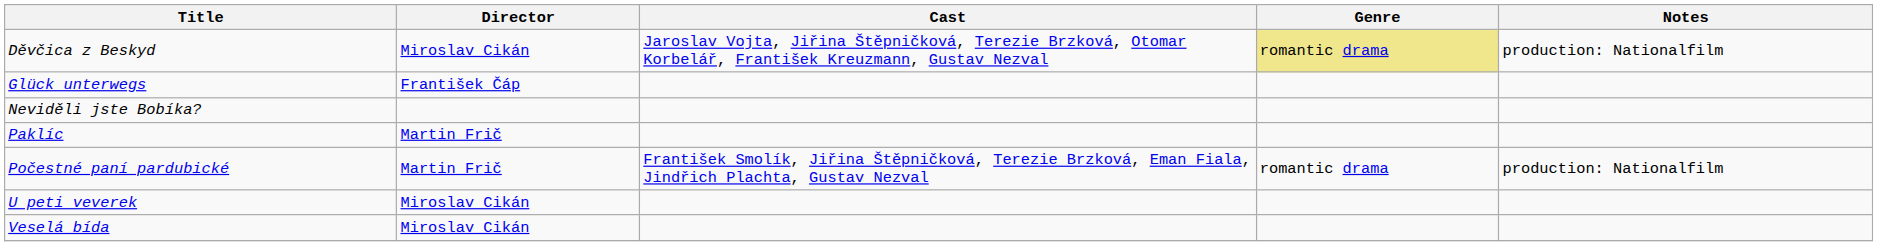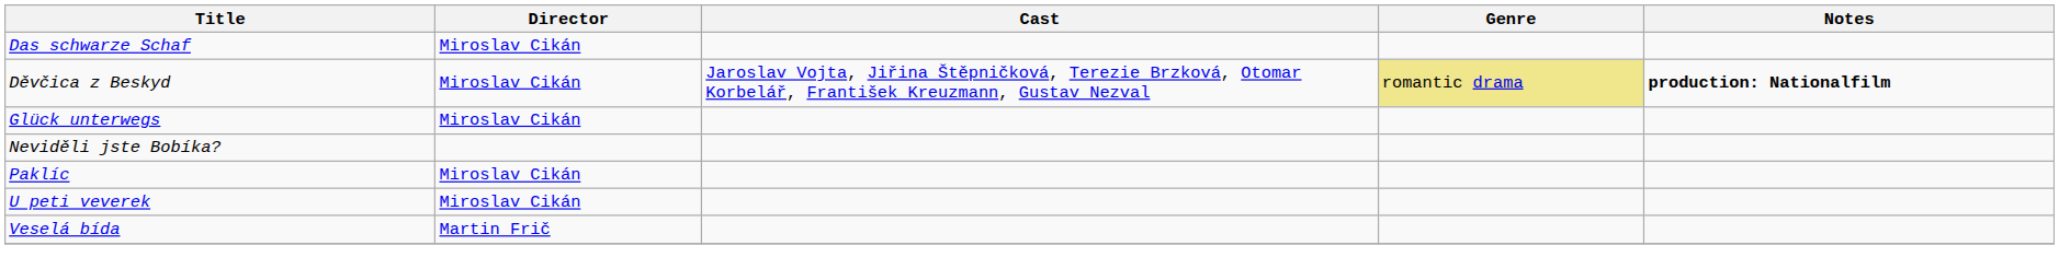+ row: Das schwarze Schaf | Miroslav Cikán
Děvčica z Beskyd | Notes: normal -> bold
Glück unterwegs | Director: František Čáp -> Miroslav Cikán
Paklíc | Director: Martin Frič -> Miroslav Cikán
- row: Počestné paní pardubické | Martin Frič | František Smolík, Jiřina Štěpničková, Terezie Brzková, Eman Fiala, Jindřich Plachta, Gustav Nezval | romantic drama | production: Nationalfilm
Veselá bída | Director: Miroslav Cikán -> Martin Frič
